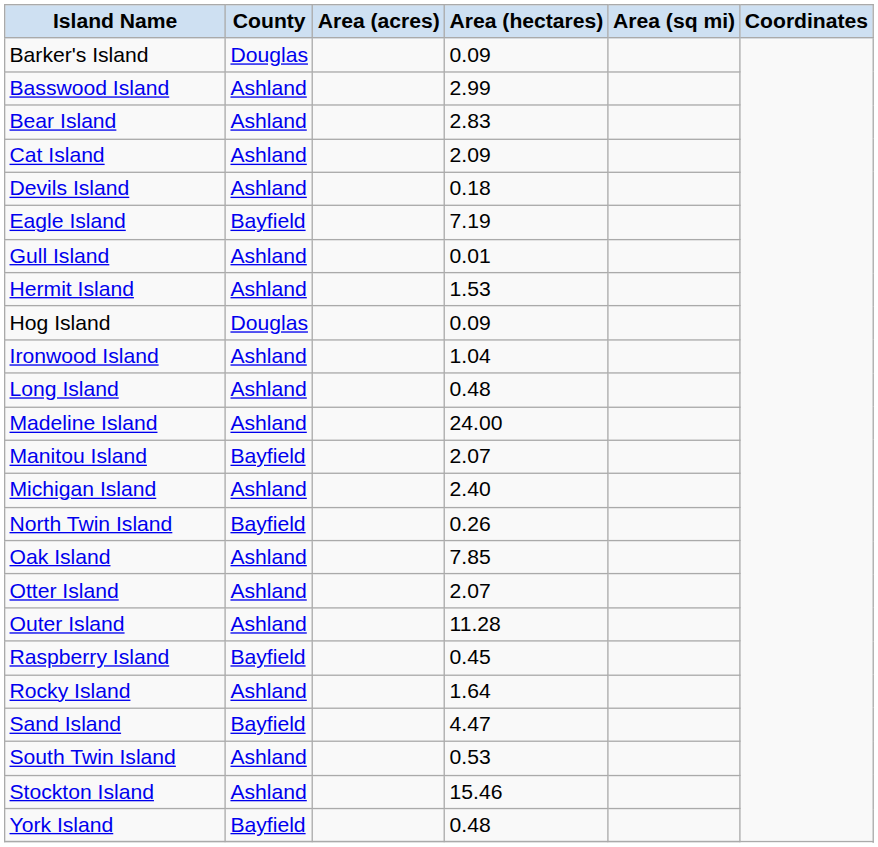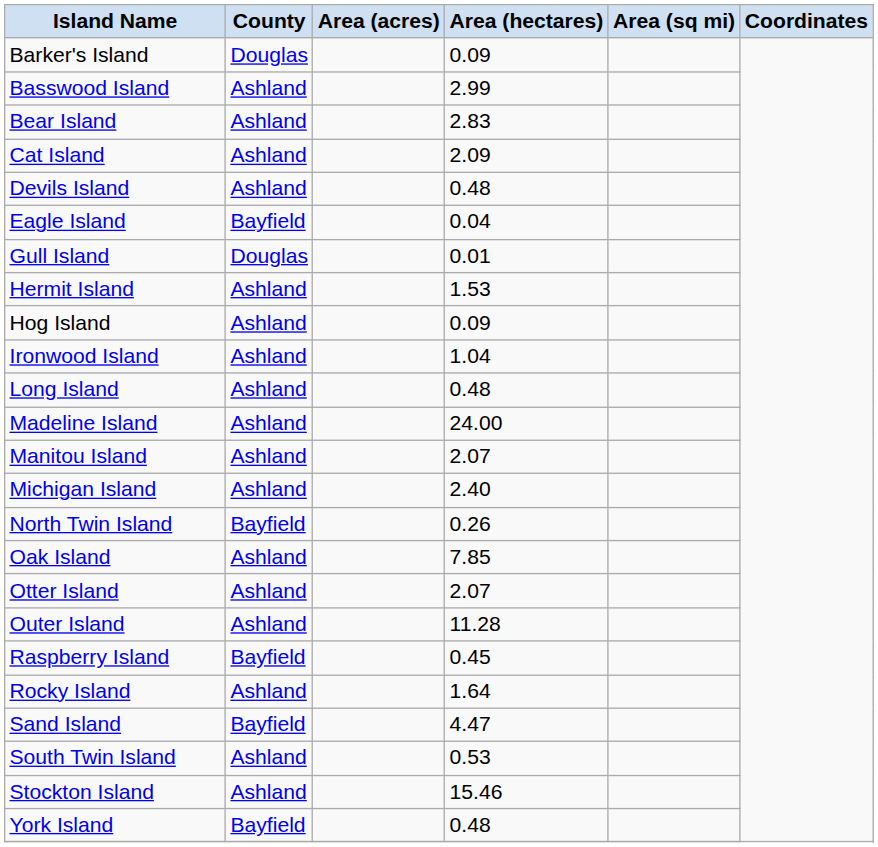Devils Island | Area (hectares): 0.18 -> 0.48
Eagle Island | Area (hectares): 7.19 -> 0.04
Gull Island | County: Ashland -> Douglas
Hog Island | County: Douglas -> Ashland
Manitou Island | County: Bayfield -> Ashland
